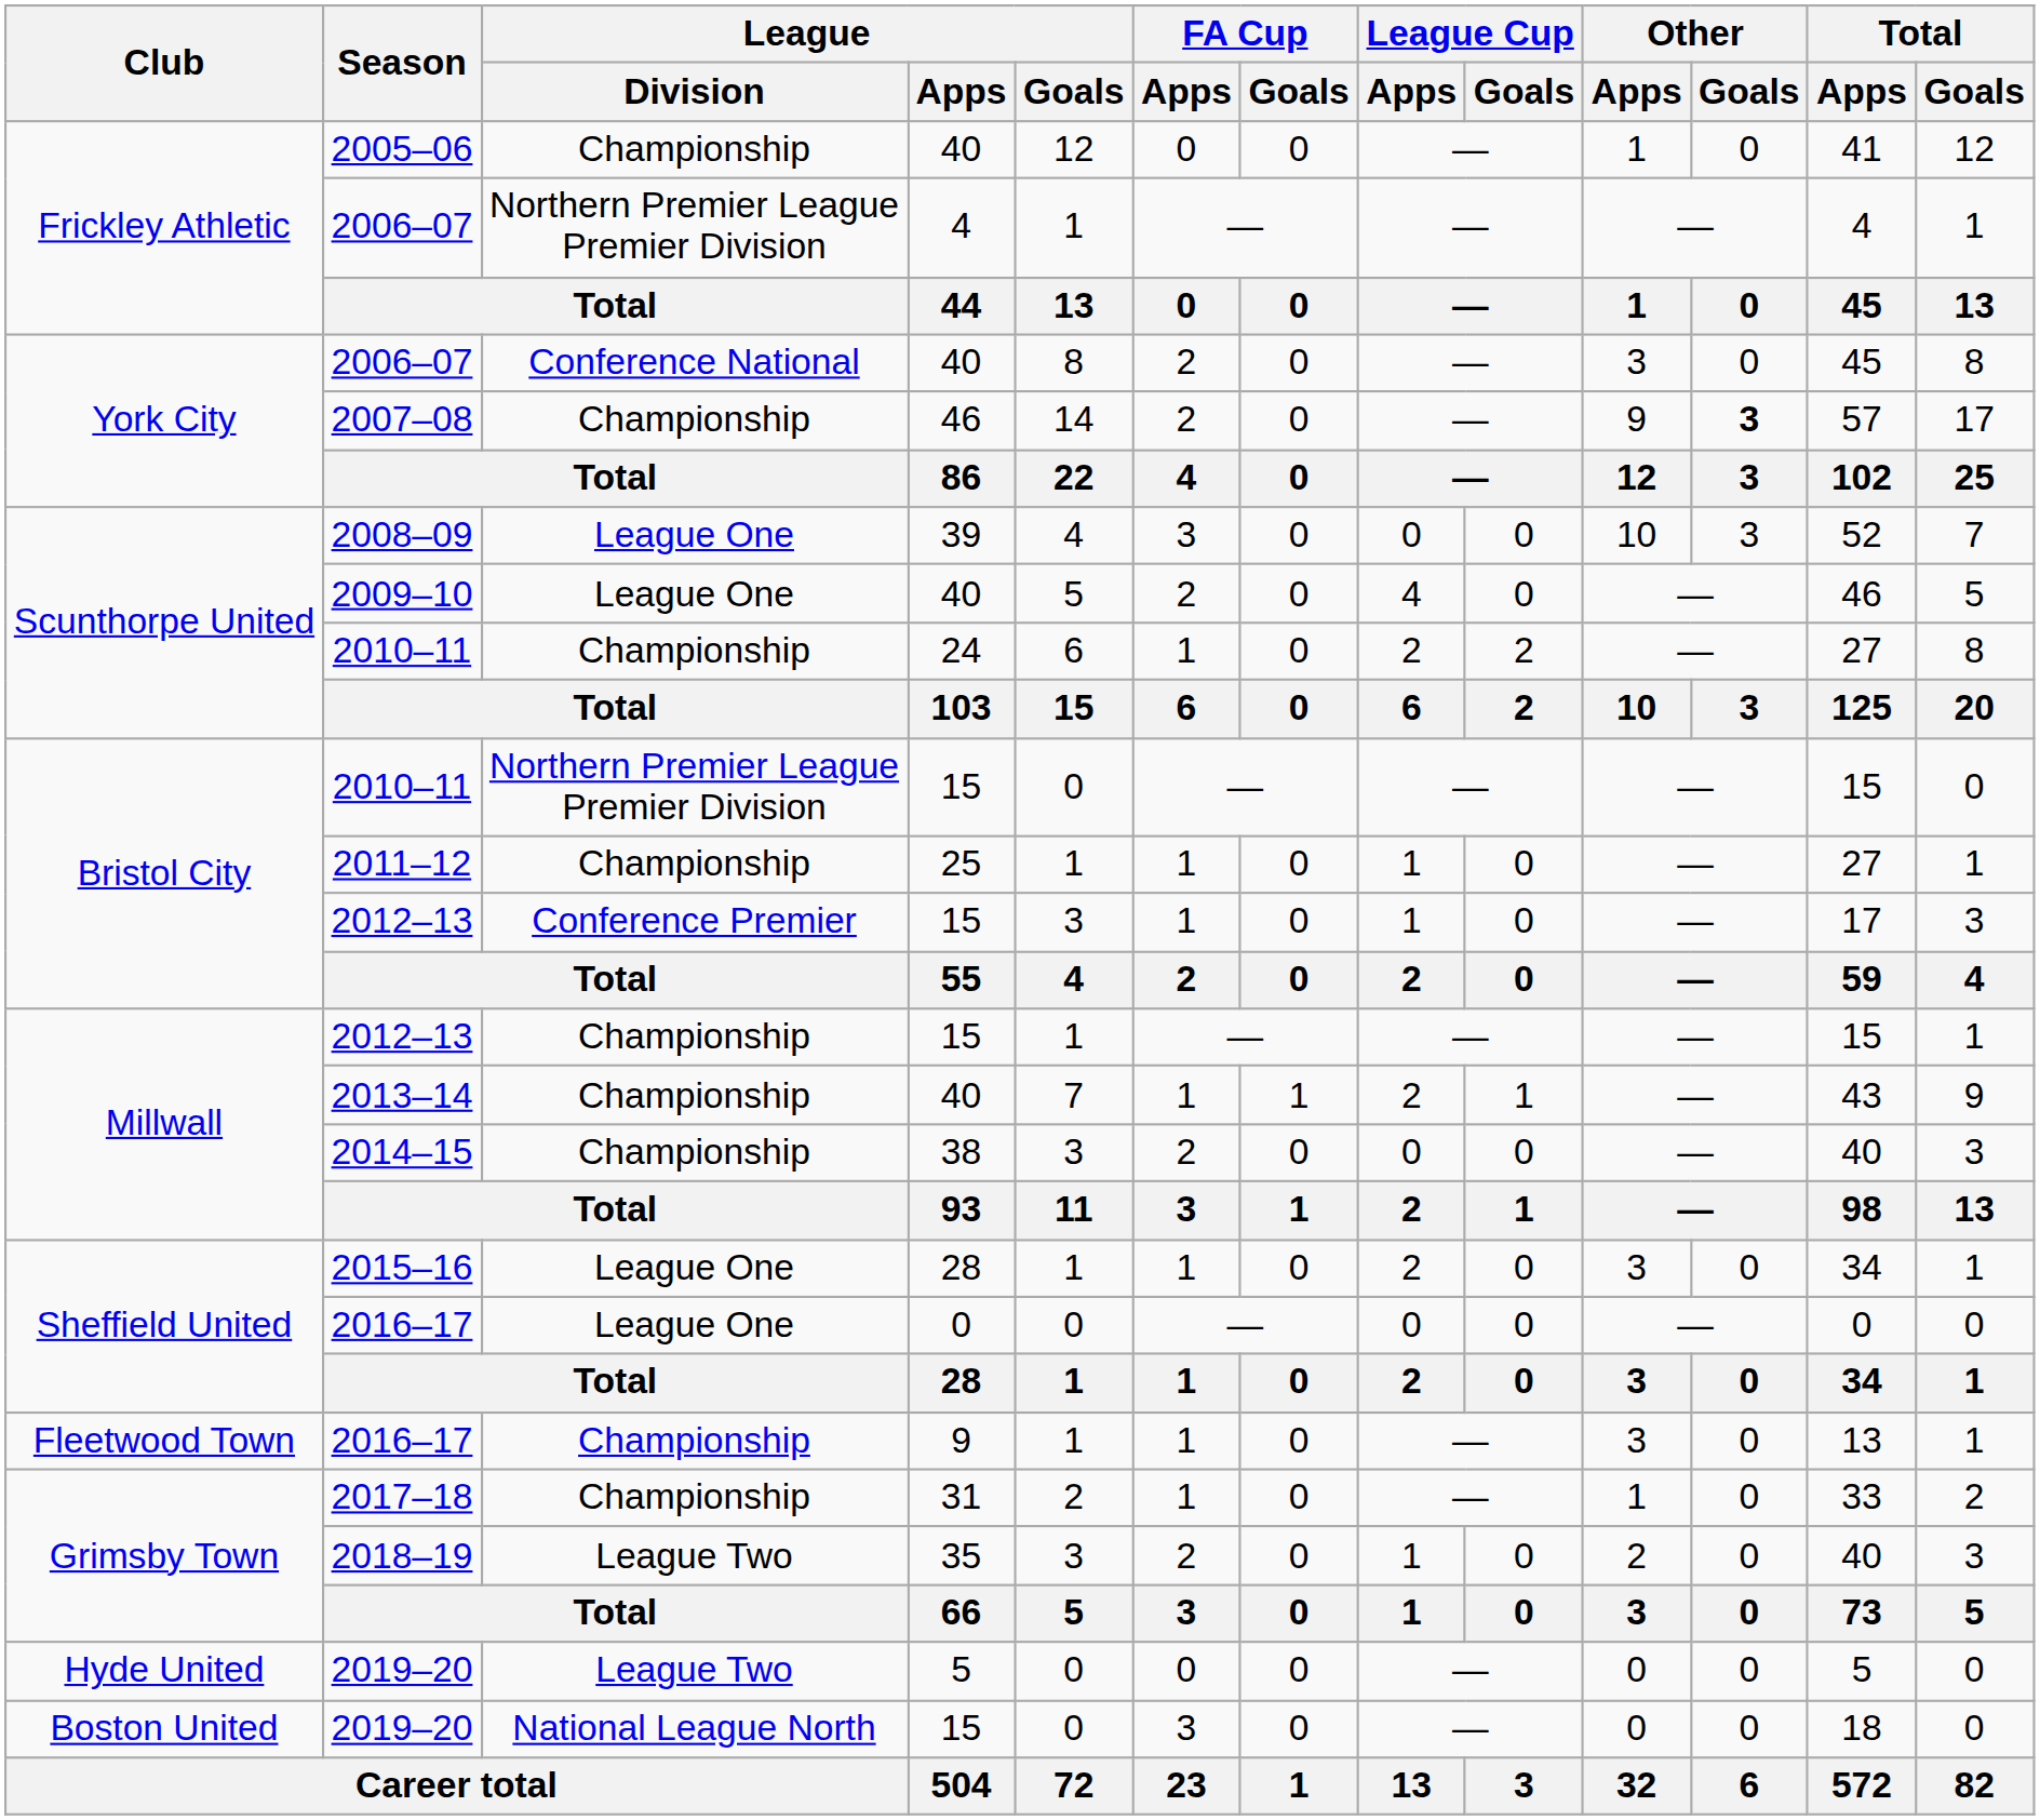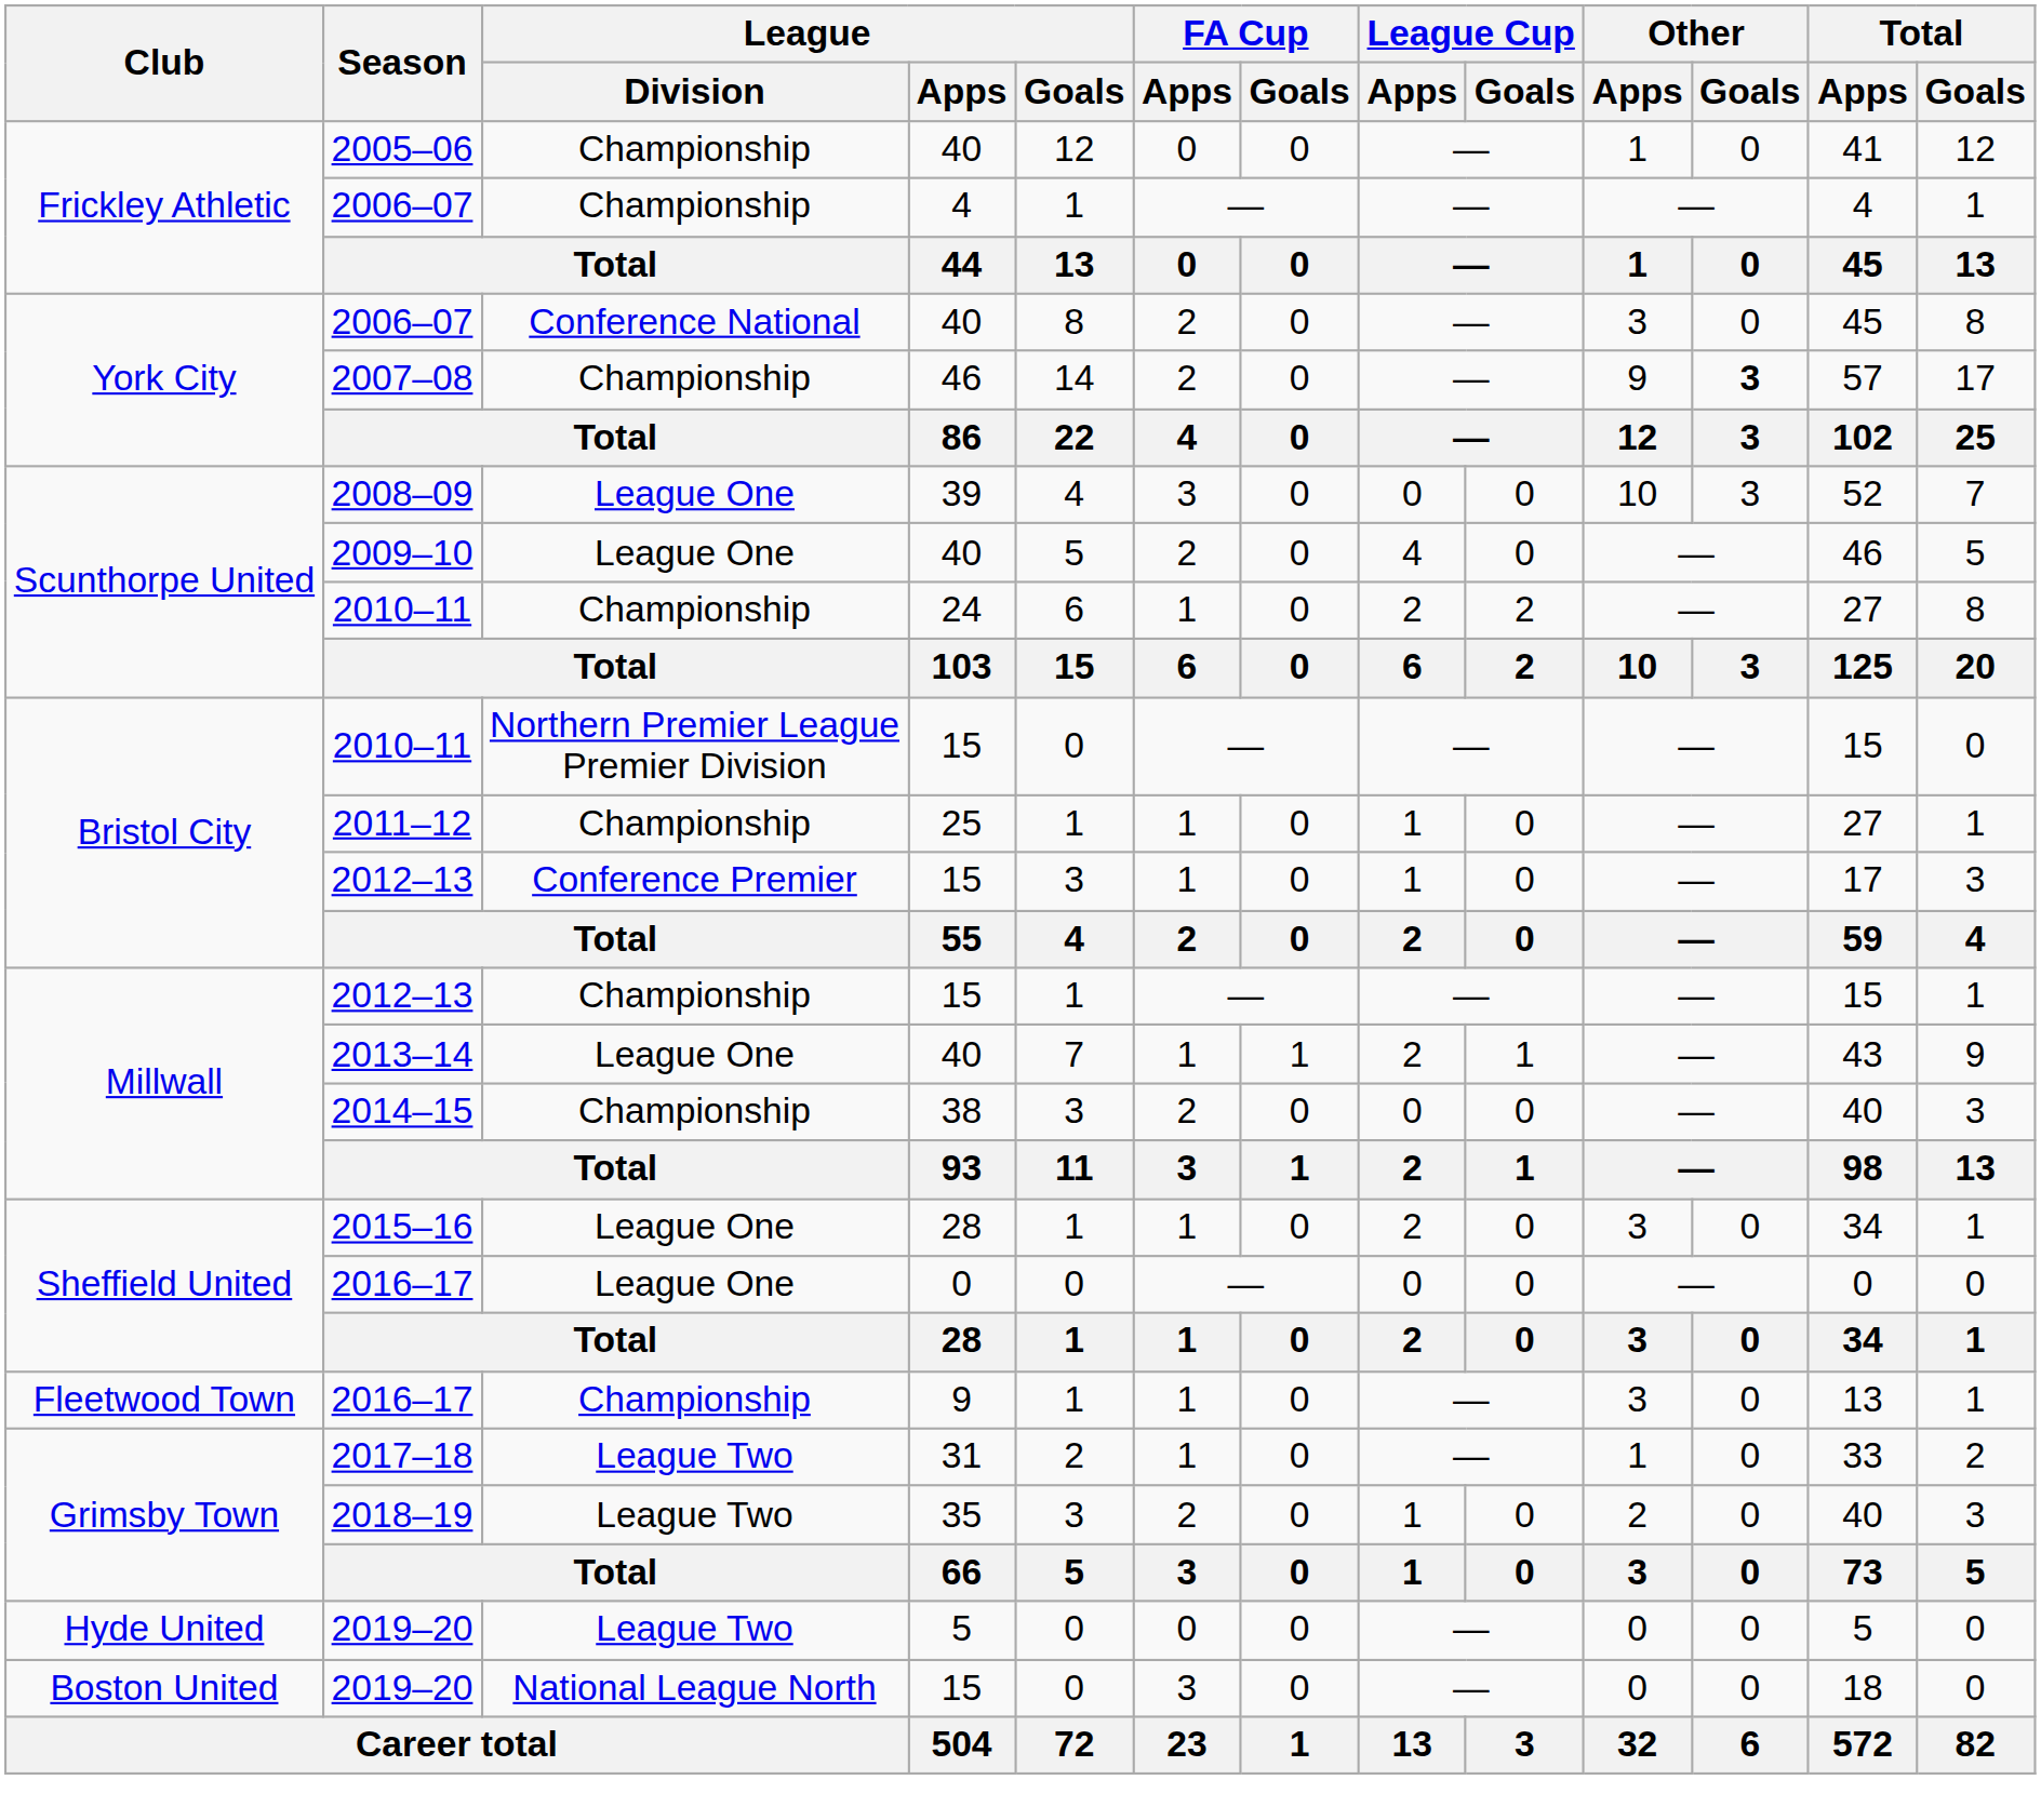Frickley Athletic / 2006–07 | League / Division: Northern Premier League Premier Division -> Championship
2013–14 | League / Division: Championship -> League One
2017–18 | League / Division: Championship -> League Two
